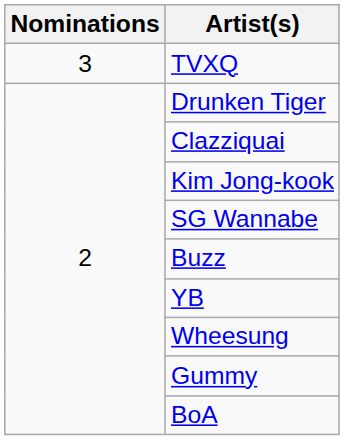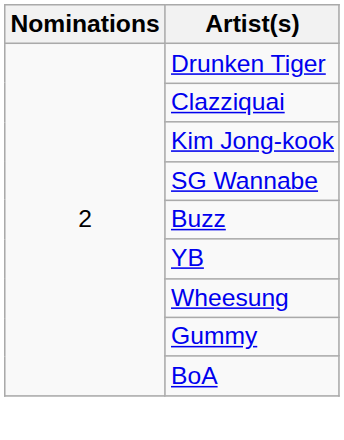- row: 3 | TVXQ
